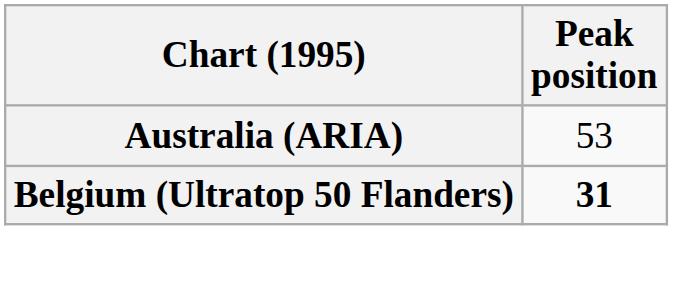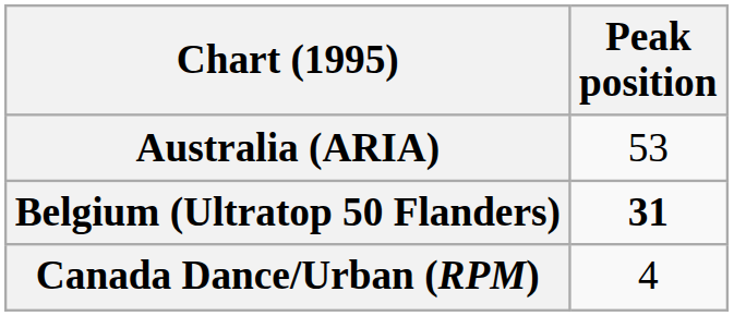+ row: Canada Dance/Urban (RPM) | 4
